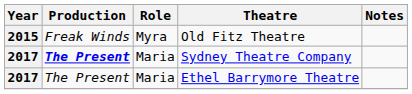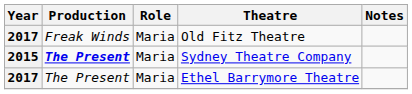Old Fitz Theatre | Year: 2015 -> 2017
Old Fitz Theatre | Role: Myra -> Maria
Sydney Theatre Company | Year: 2017 -> 2015
